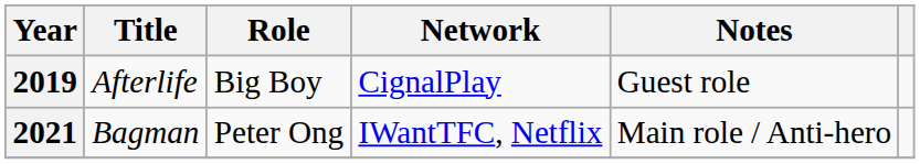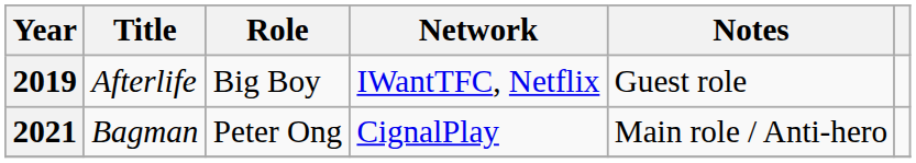2019 | Network: CignalPlay -> IWantTFC, Netflix
2021 | Network: IWantTFC, Netflix -> CignalPlay
